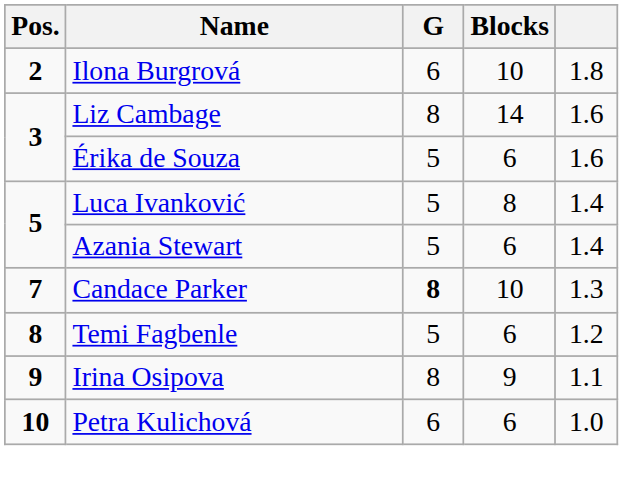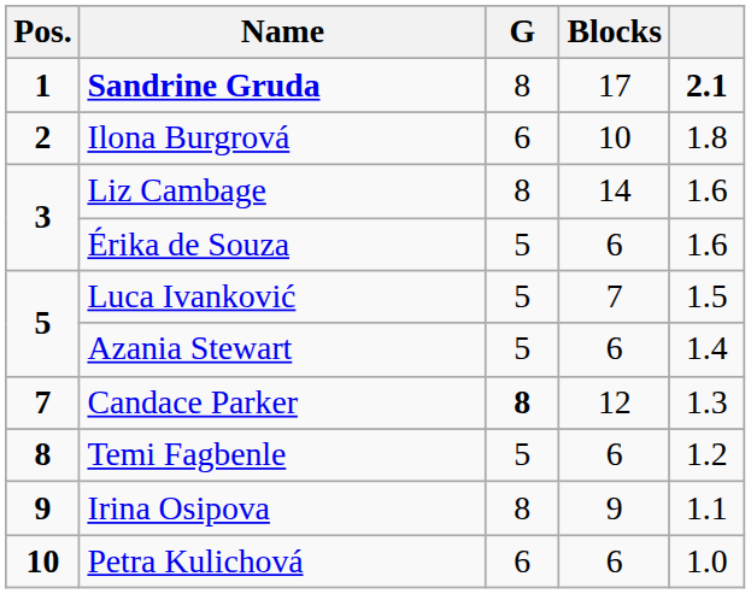+ row: 1 | Sandrine Gruda | 8 | 17 | 2.1
Luca Ivanković | Blocks: 8 -> 7
Luca Ivanković | column 5: 1.4 -> 1.5
Candace Parker | Blocks: 10 -> 12
